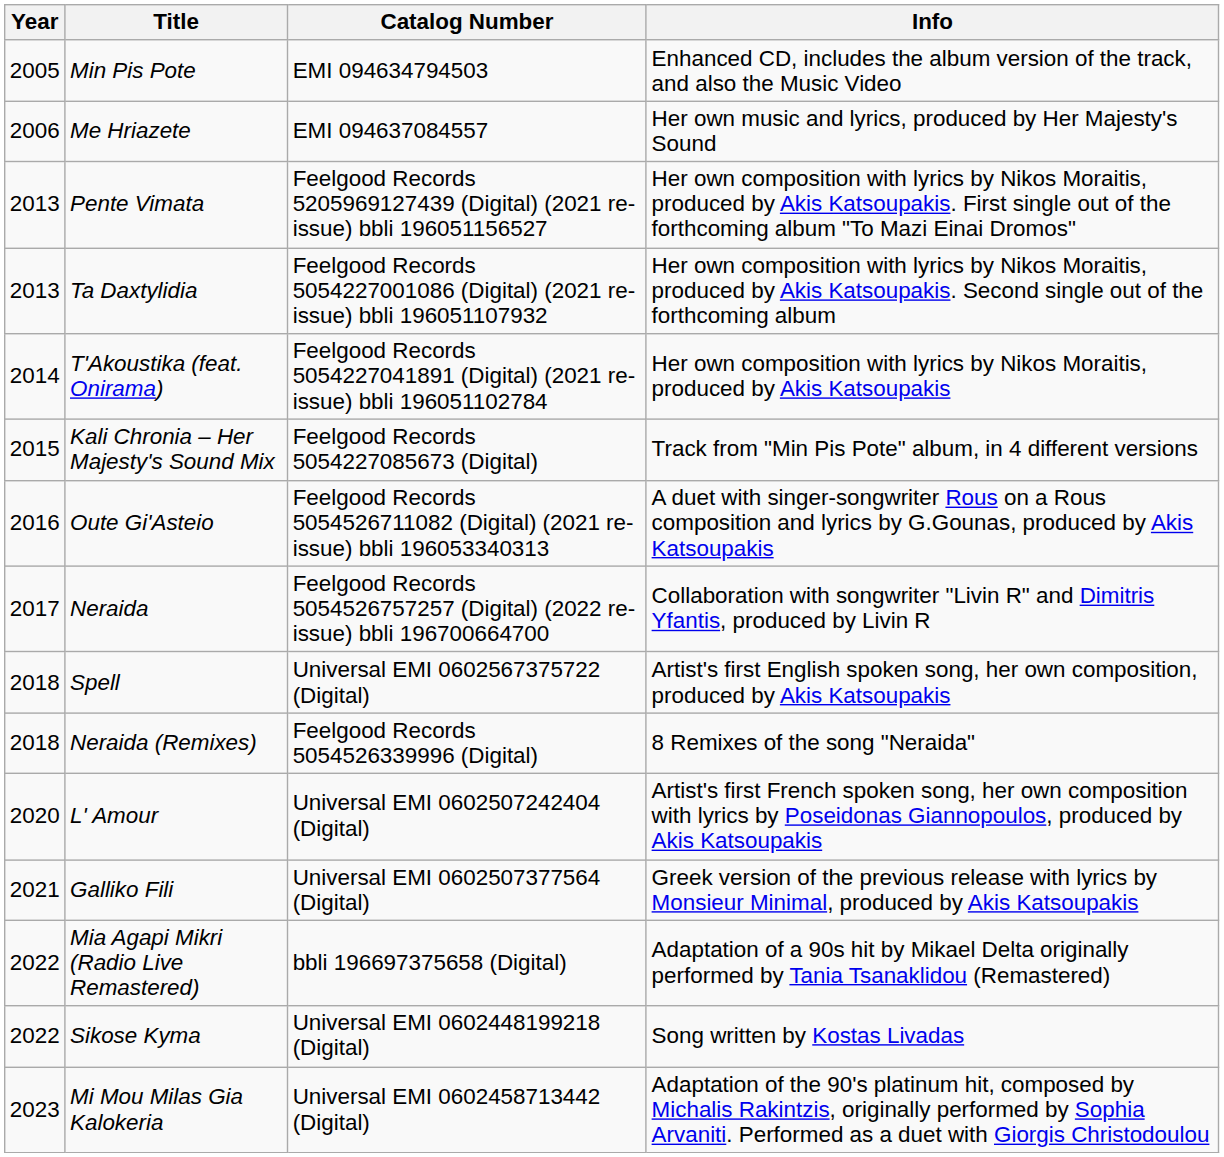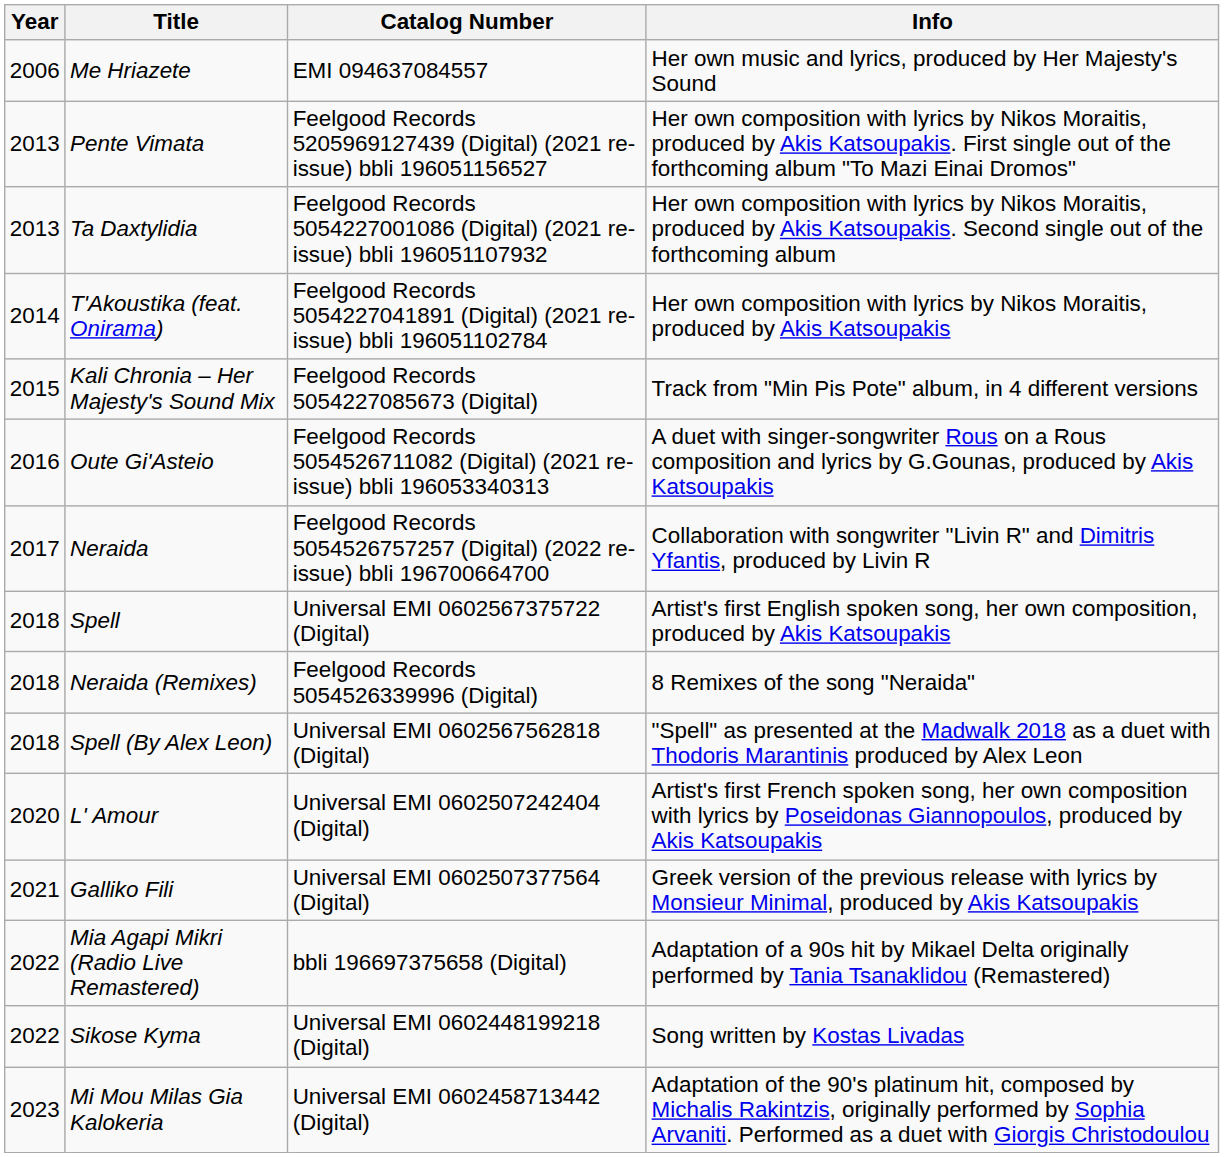- row: 2005 | Min Pis Pote | ΕΜΙ 094634794503 | Enhanced CD, includes the album version of the track, and also the Music Video
+ row: 2018 | Spell (By Alex Leon) | Universal EMI 0602567562818 (Digital) | "Spell" as presented at the Madwalk 2018 as a duet with Thodoris Marantinis produced by Alex Leon
